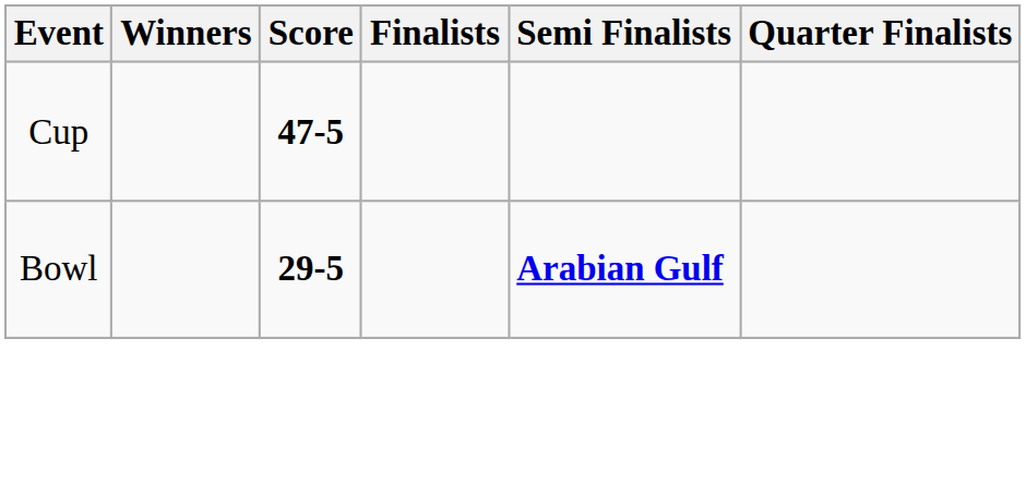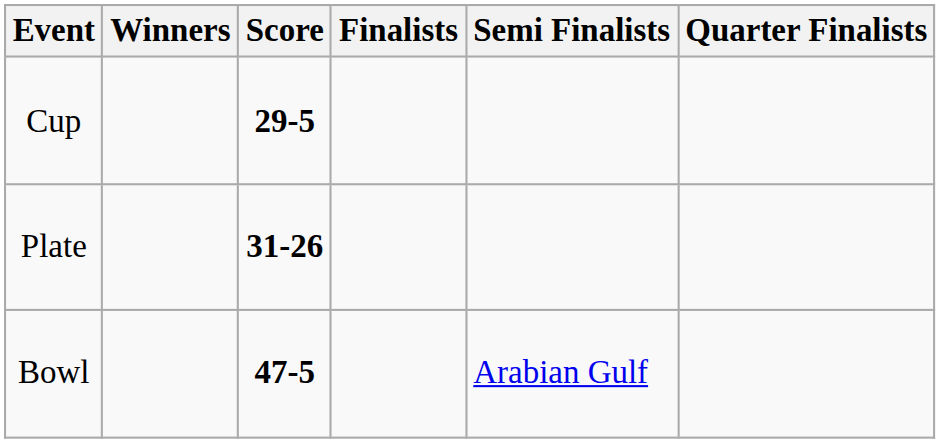Cup | Score: 47-5 -> 29-5
+ row: Plate | 31-26
Bowl | Score: 29-5 -> 47-5
Bowl | Semi Finalists: bold -> normal
